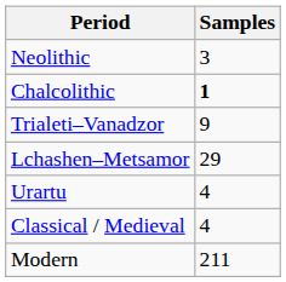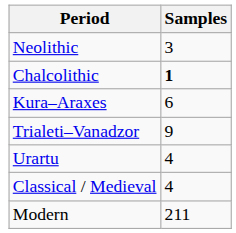+ row: Kura–Araxes | 6
- row: Lchashen–Metsamor | 29
